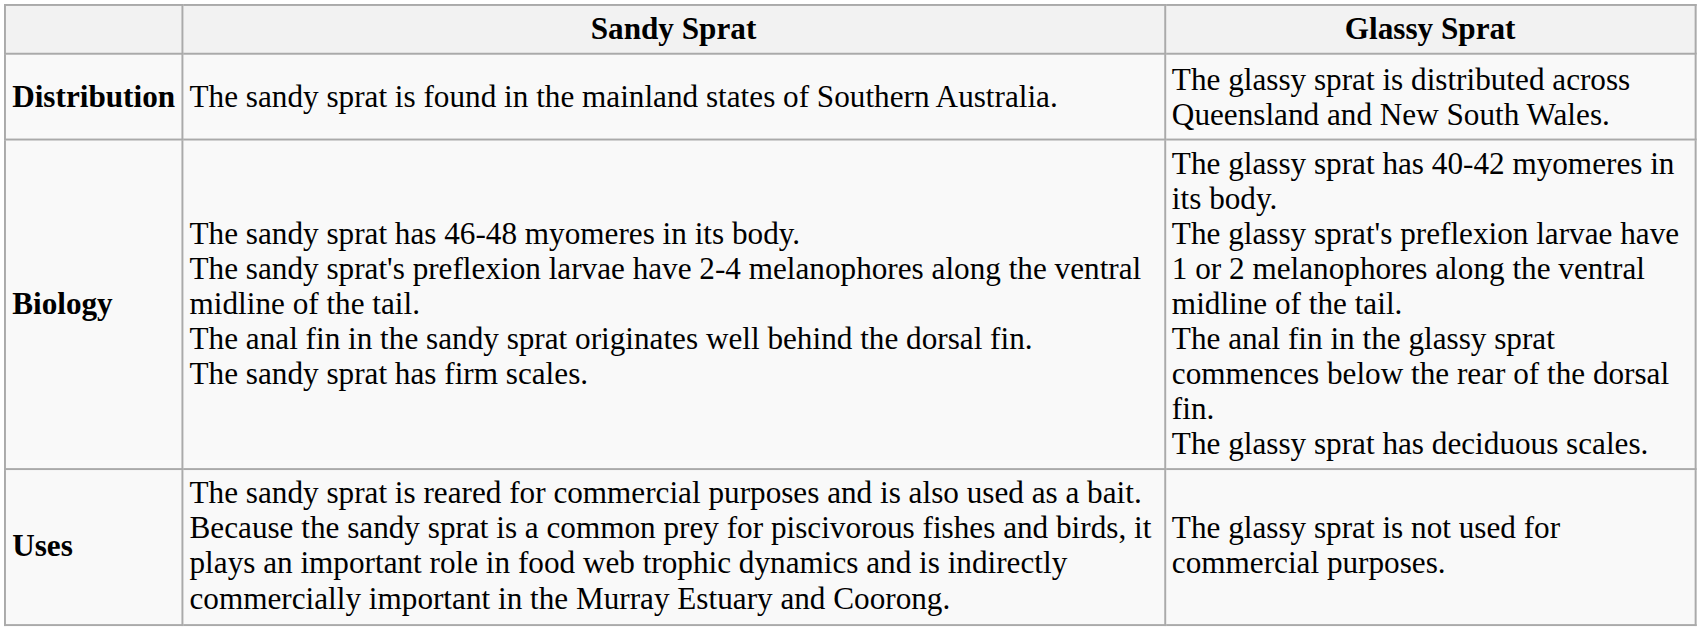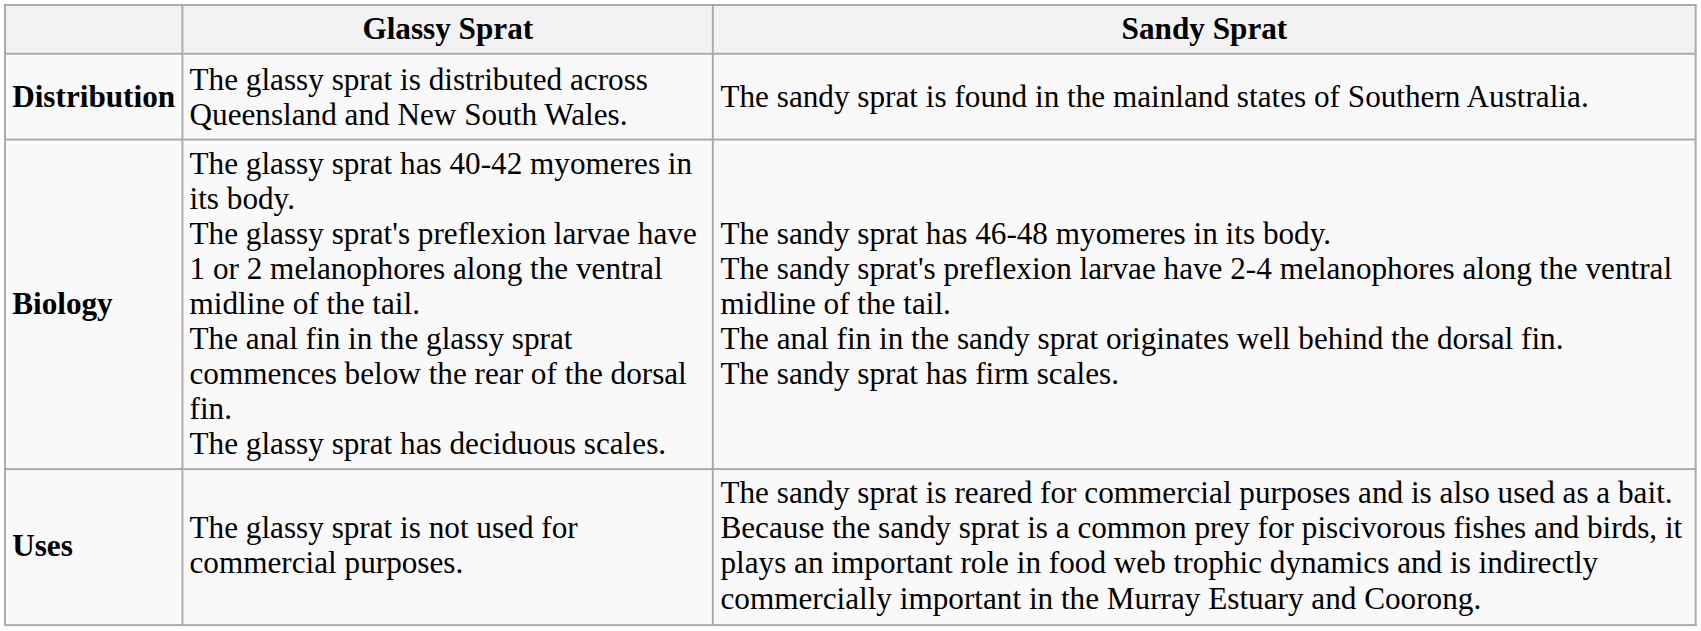columns swapped: Glassy Sprat <-> Sandy Sprat
